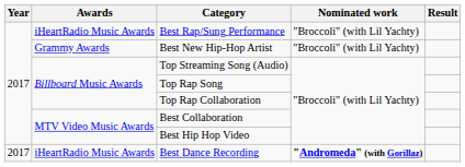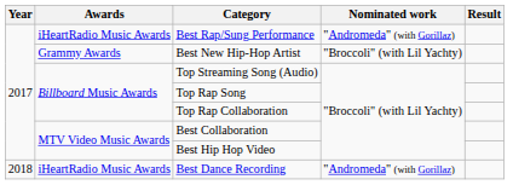Best Rap/Sung Performance | Nominated work: "Broccoli" (with Lil Yachty) -> "Andromeda" (with Gorillaz)
Best Dance Recording | Year: 2017 -> 2018
Best Dance Recording | Nominated work: bold -> normal
